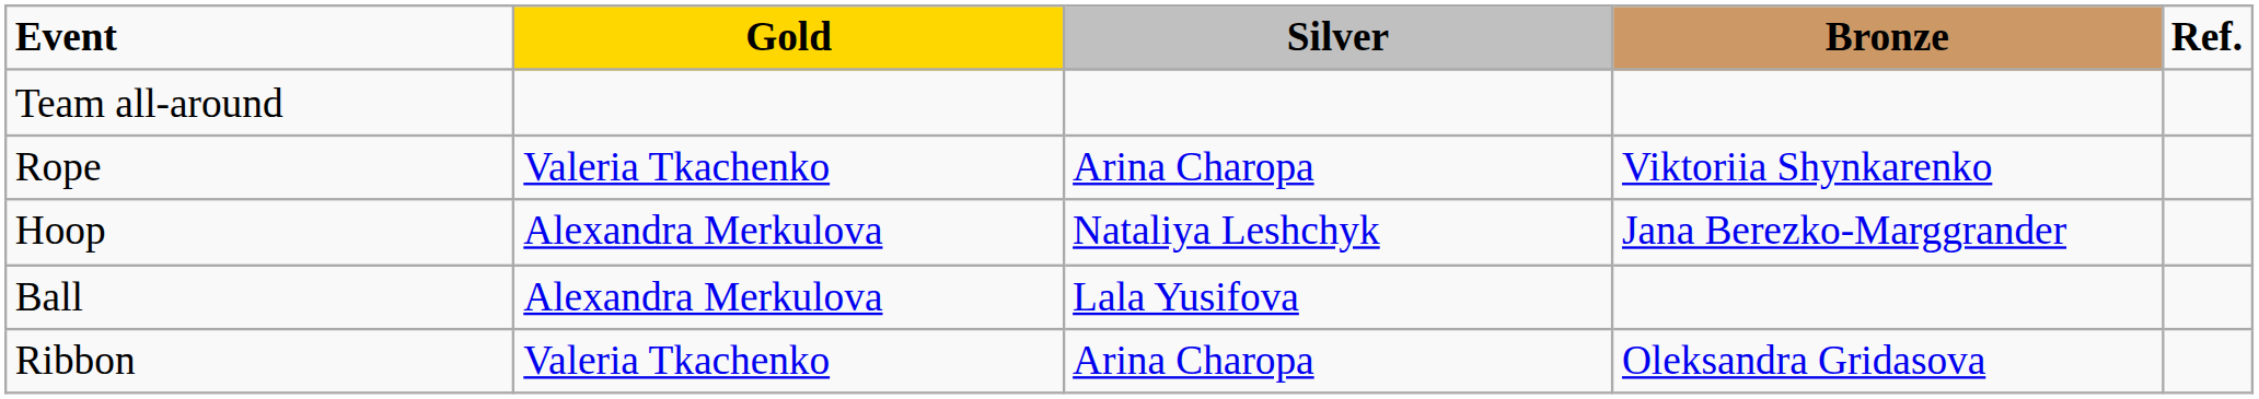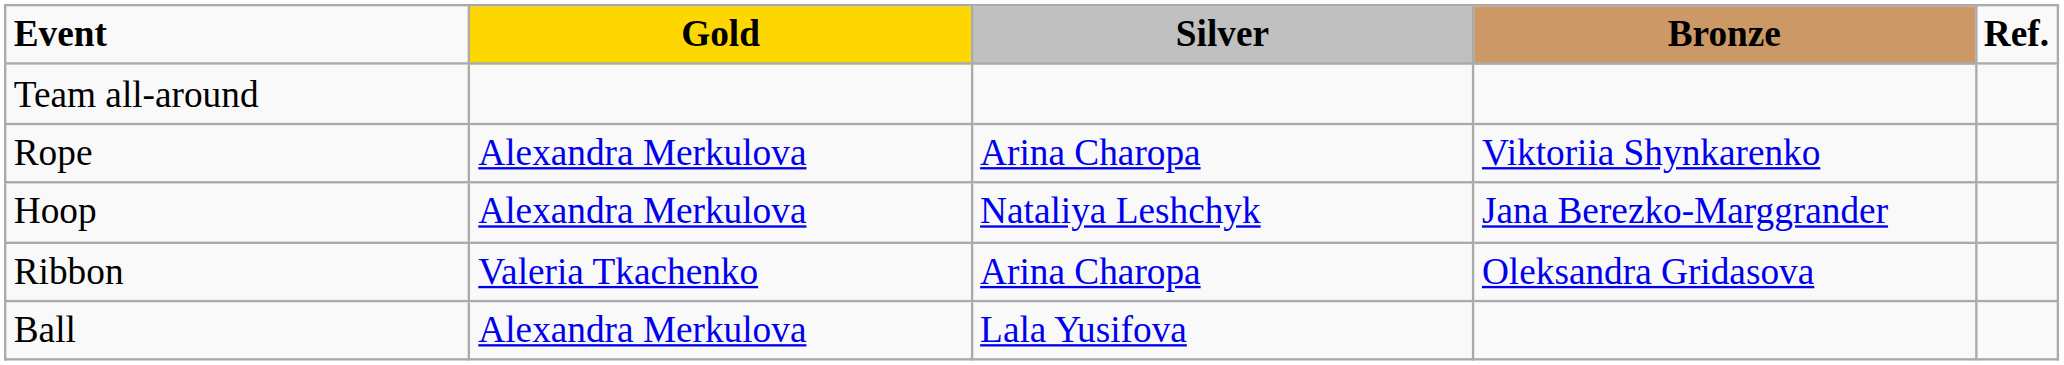Rope | Gold: Valeria Tkachenko -> Alexandra Merkulova
rows swapped: Ball <-> Ribbon
